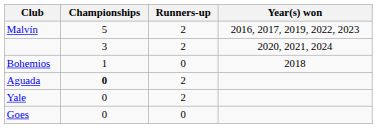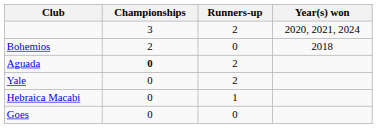- row: Malvín | 5 | 2 | 2016, 2017, 2019, 2022, 2023
Bohemios | Championships: 1 -> 2
+ row: Hebraica Macabi | 0 | 1
